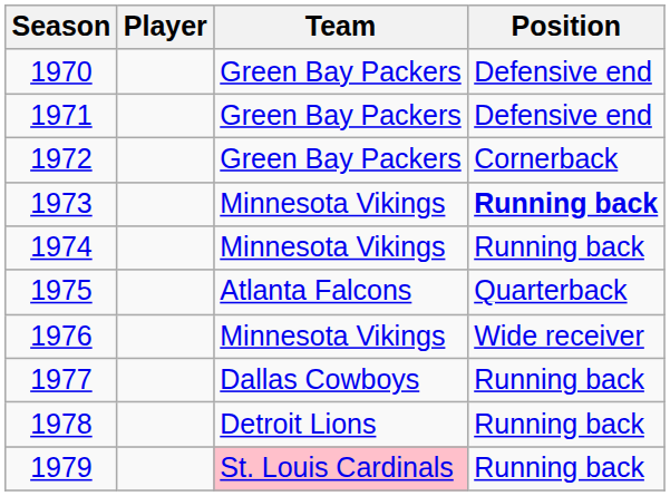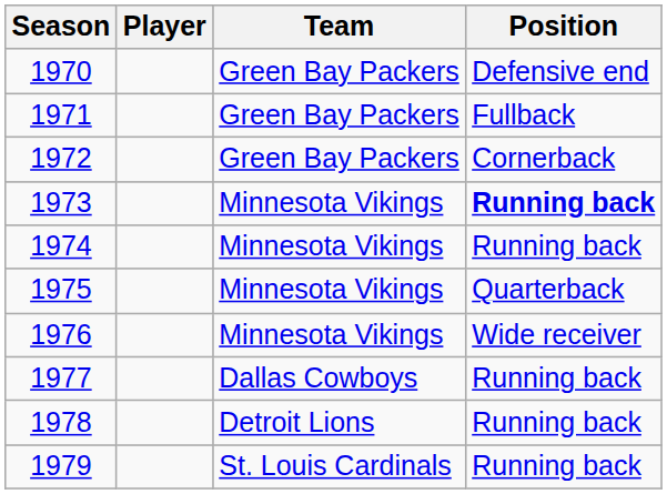1971 | Position: Defensive end -> Fullback
1975 | Team: Atlanta Falcons -> Minnesota Vikings
1979 | Team: pink background -> no background
